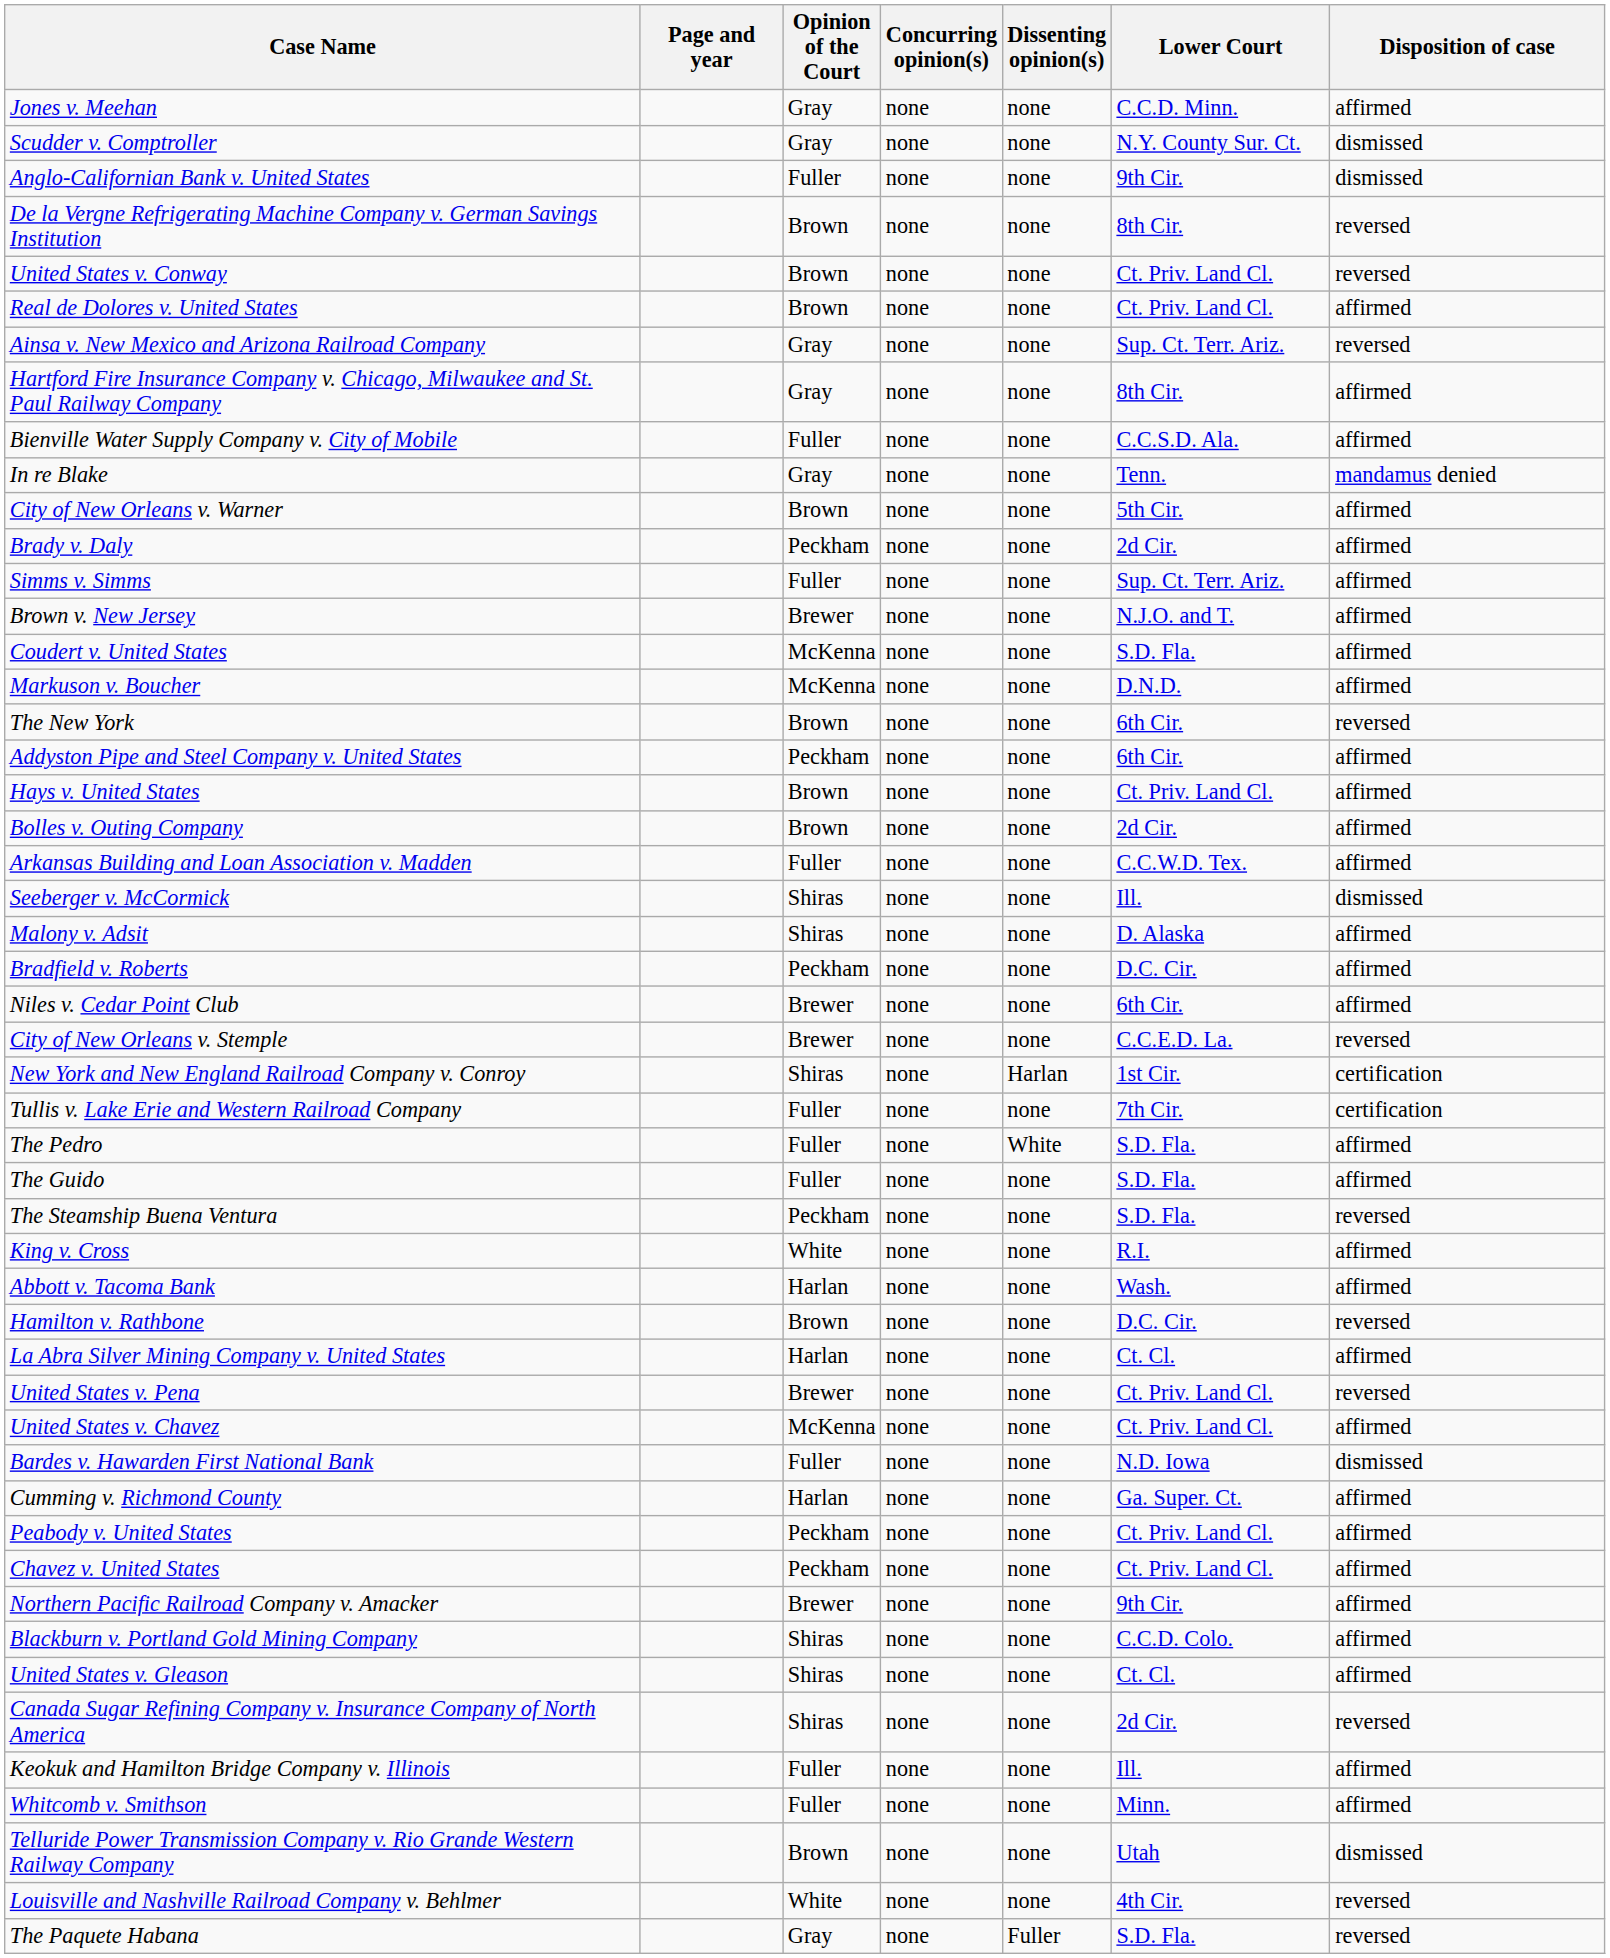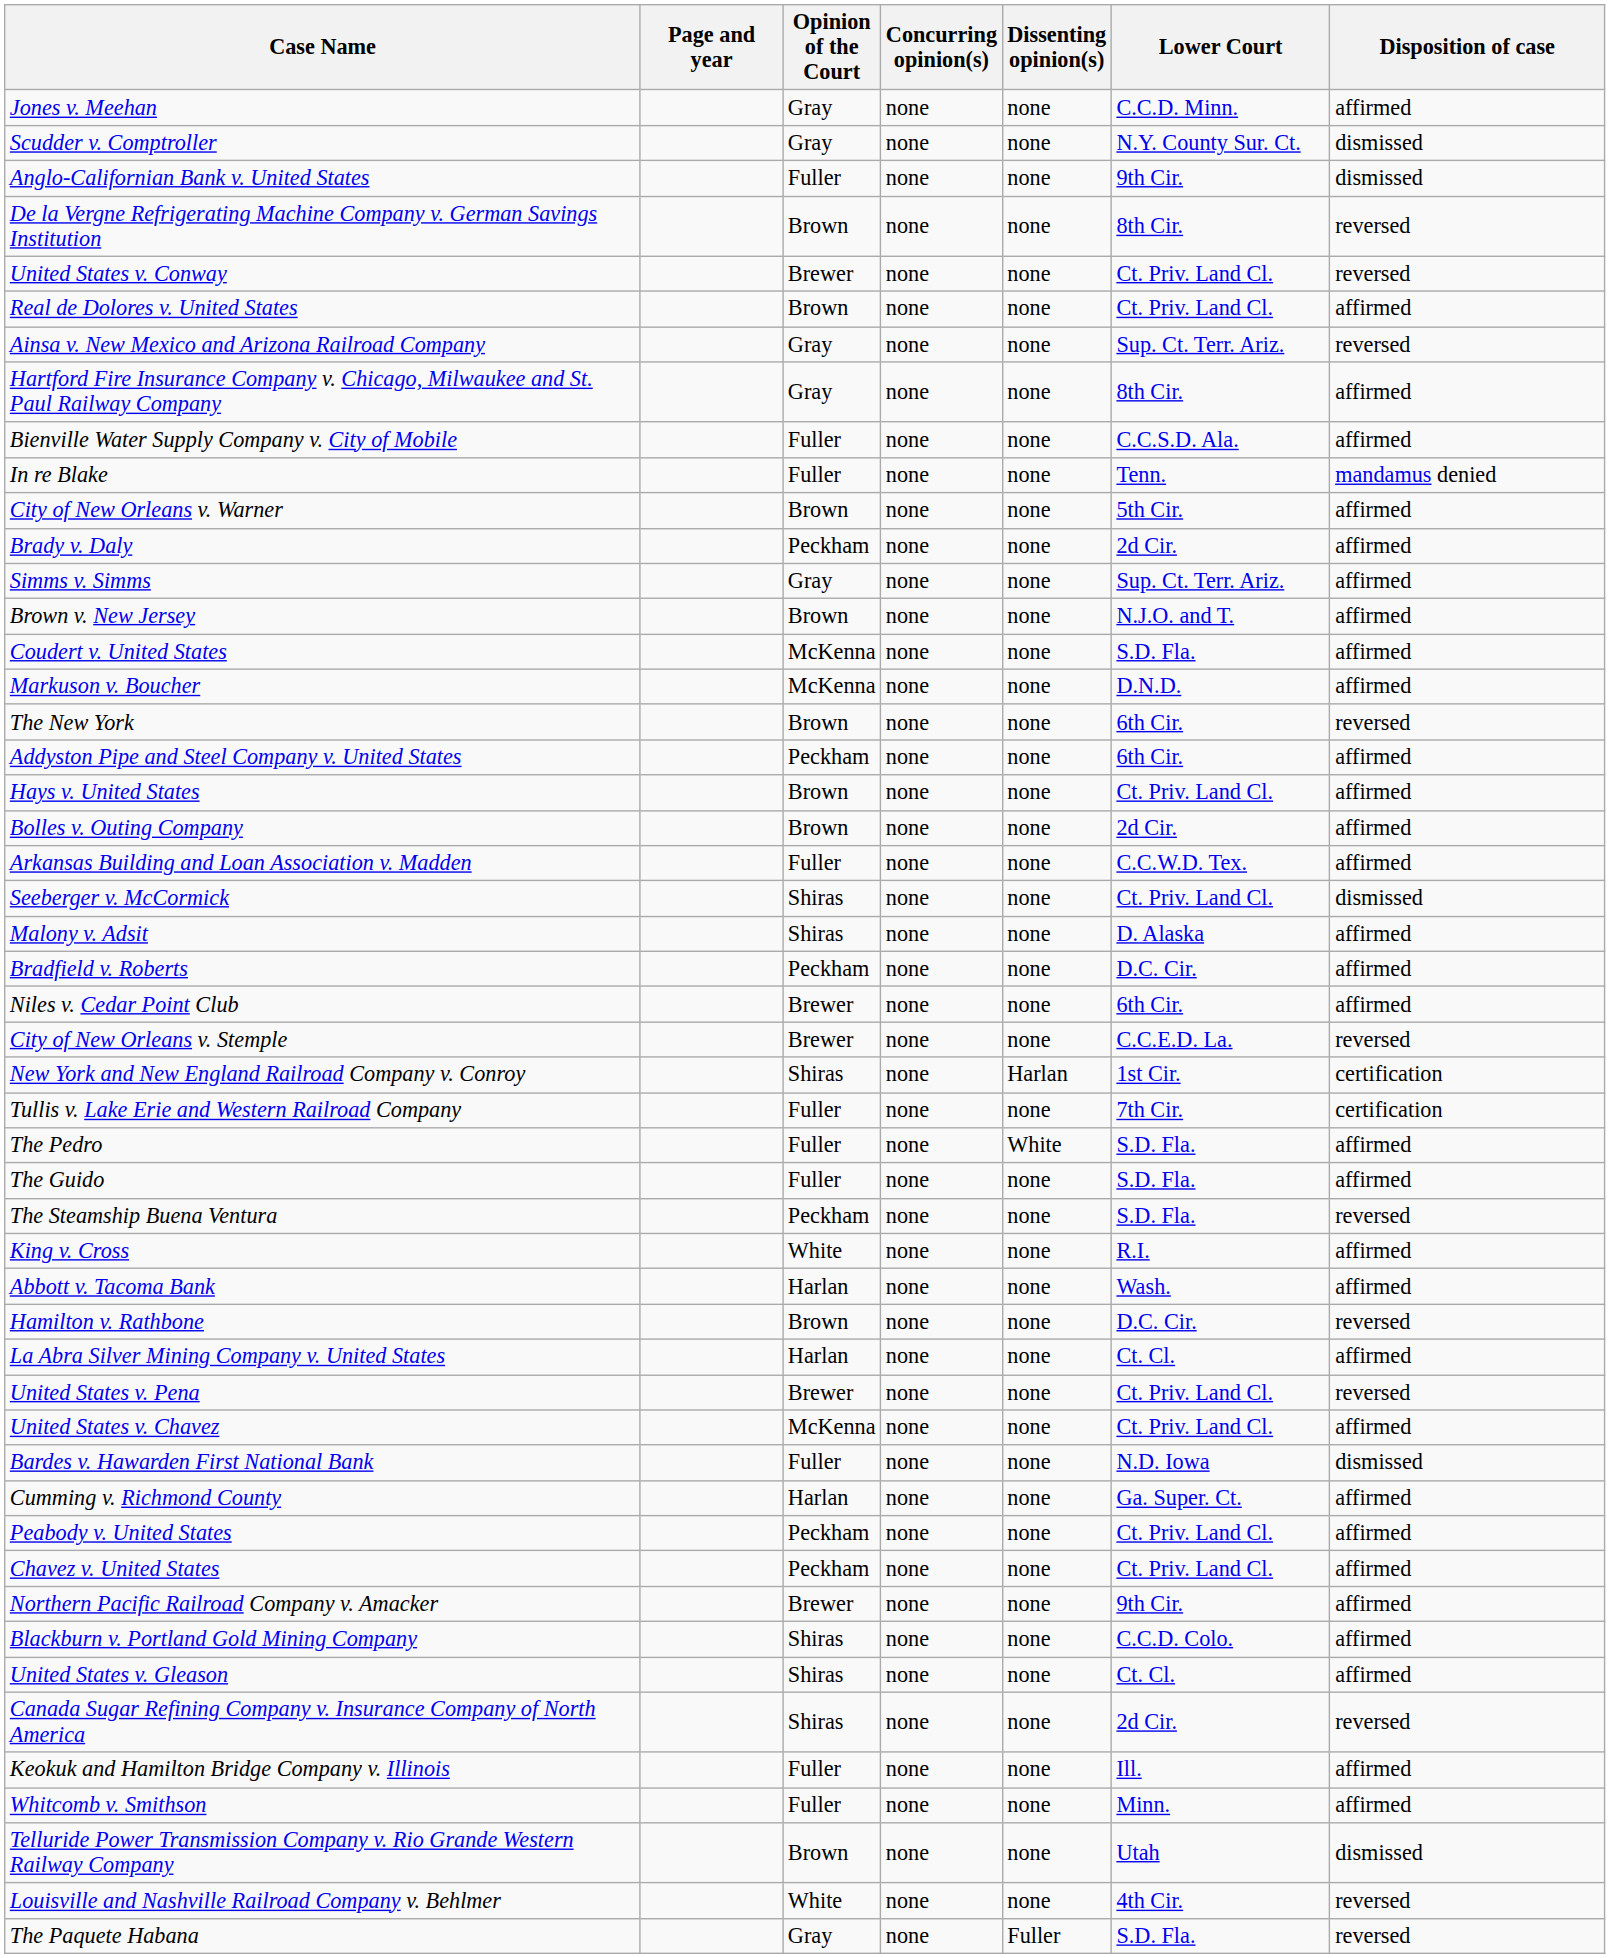United States v. Conway | Opinion of the Court: Brown -> Brewer
In re Blake | Opinion of the Court: Gray -> Fuller
Simms v. Simms | Opinion of the Court: Fuller -> Gray
Brown v. New Jersey | Opinion of the Court: Brewer -> Brown
Seeberger v. McCormick | Lower Court: Ill. -> Ct. Priv. Land Cl.
